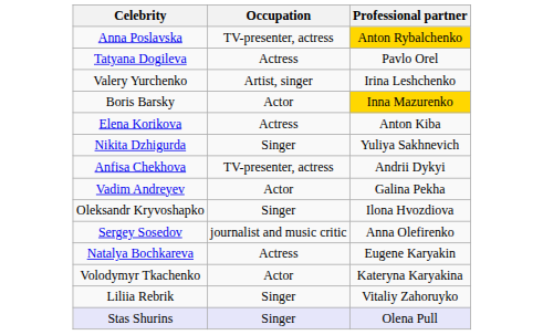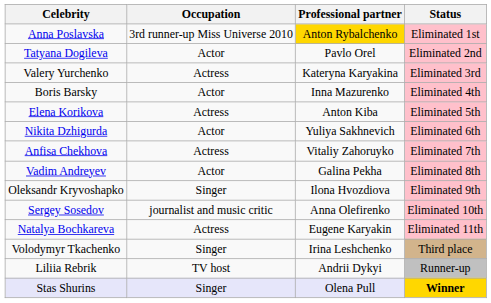+ column: Status | Eliminated 1st | Eliminated 2nd | Eliminated 3rd | Eliminated 4th | Eliminated 5th | Eliminated 6th | Eliminated 7th | Eliminated 8th | Eliminated 9th | Eliminated 10th | Eliminated 11th | Third place | Runner-up | Winner
Anna Poslavska | Occupation: TV-presenter, actress -> 3rd runner-up Miss Universe 2010
Tatyana Dogileva | Occupation: Actress -> Actor
Valery Yurchenko | Occupation: Artist, singer -> Actress
Valery Yurchenko | Professional partner: Irina Leshchenko -> Kateryna Karyakina
Boris Barsky | Professional partner: gold background -> no background
Nikita Dzhigurda | Occupation: Singer -> Actor
Anfisa Chekhova | Occupation: TV-presenter, actress -> Actress
Anfisa Chekhova | Professional partner: Andrii Dykyi -> Vitaliy Zahoruyko
Volodymyr Tkachenko | Occupation: Actor -> Singer
Volodymyr Tkachenko | Professional partner: Kateryna Karyakina -> Irina Leshchenko
Liliia Rebrik | Occupation: Singer -> TV host
Liliia Rebrik | Professional partner: Vitaliy Zahoruyko -> Andrii Dykyi
